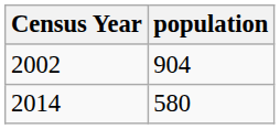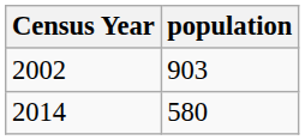2002 | population: 904 -> 903
